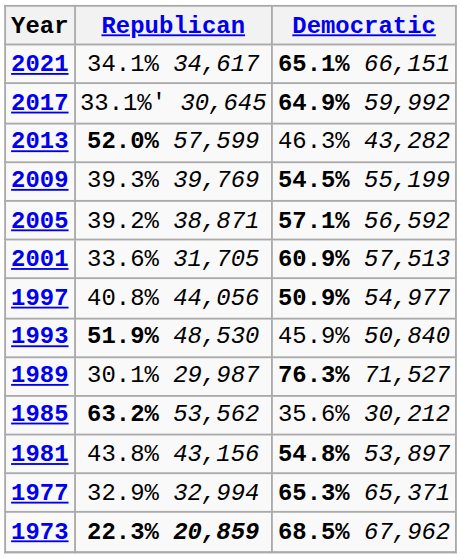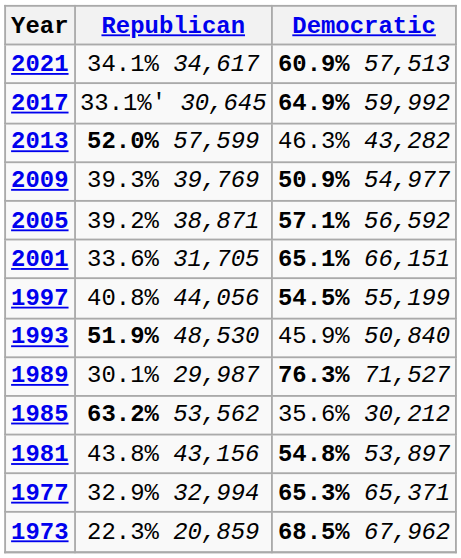2021 | Democratic: 65.1% 66,151 -> 60.9% 57,513
2009 | Democratic: 54.5% 55,199 -> 50.9% 54,977
2001 | Democratic: 60.9% 57,513 -> 65.1% 66,151
1997 | Democratic: 50.9% 54,977 -> 54.5% 55,199
1973 | Republican: bold -> normal
